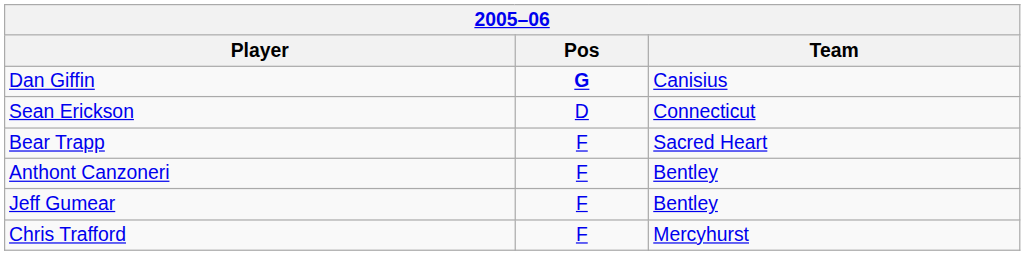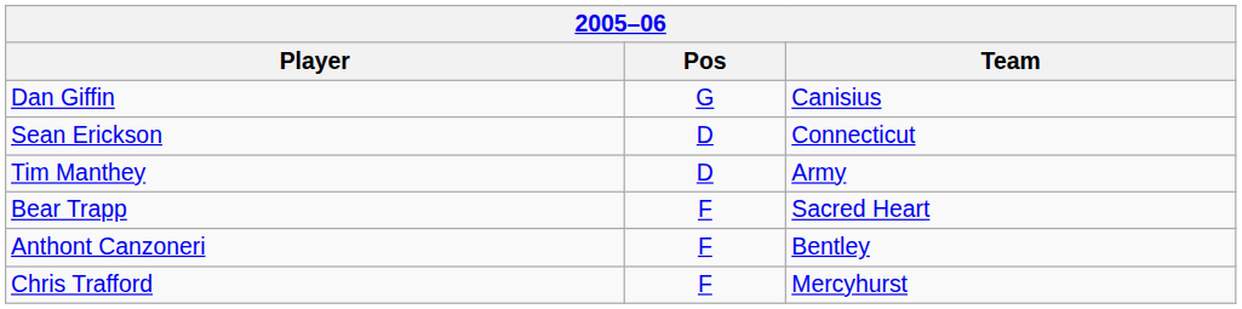Dan Giffin | Pos: bold -> normal
+ row: Tim Manthey | D | Army
- row: Jeff Gumear | F | Bentley
